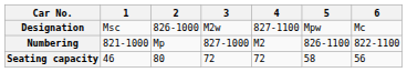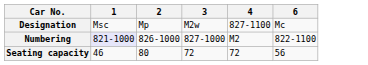- column: 5 | Mpw | 826-1100 | 58
Designation | 2: 826-1000 -> Mp
Numbering | 1: no background -> lavender background
Numbering | 2: Mp -> 826-1000
